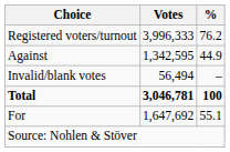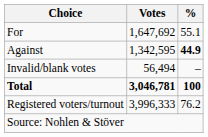rows swapped: For <-> Registered voters/turnout
Against | %: normal -> bold
